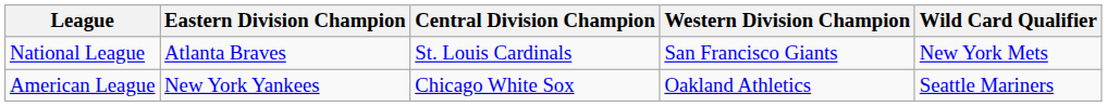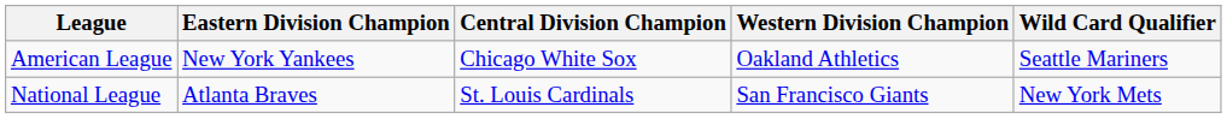rows swapped: American League <-> National League
